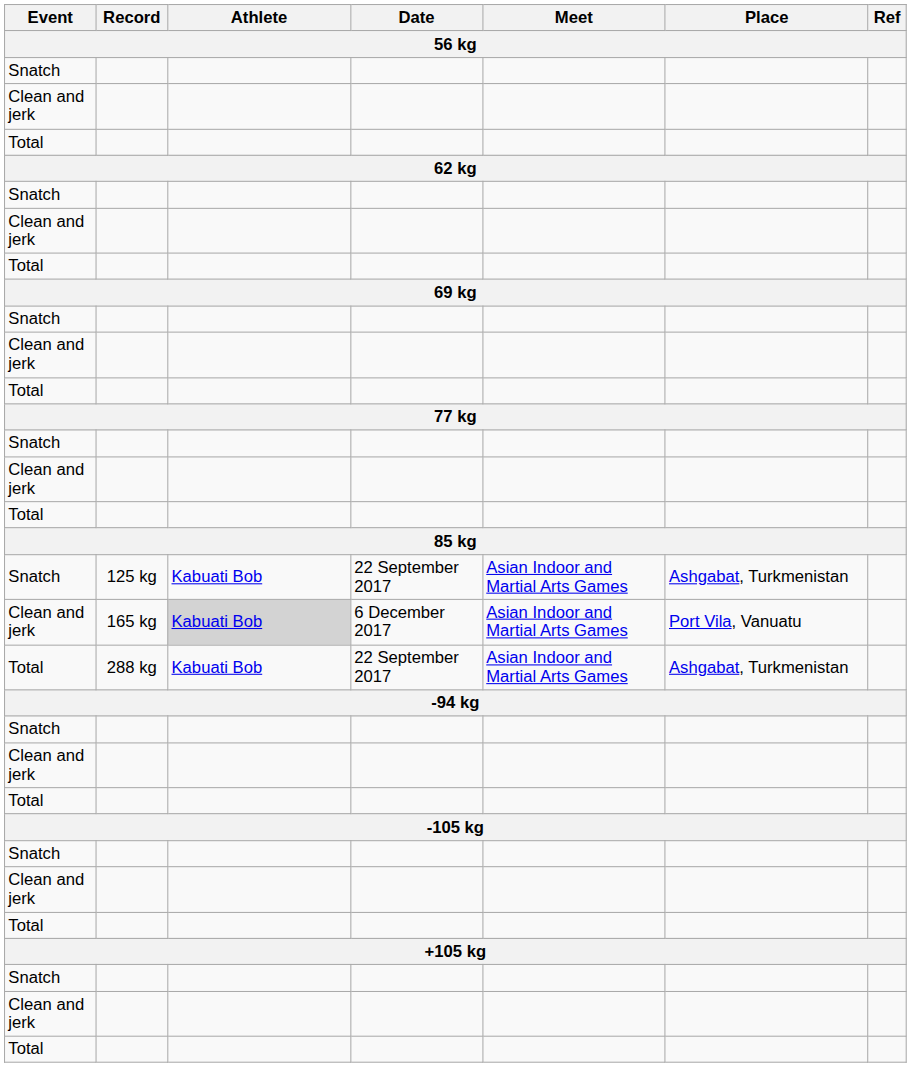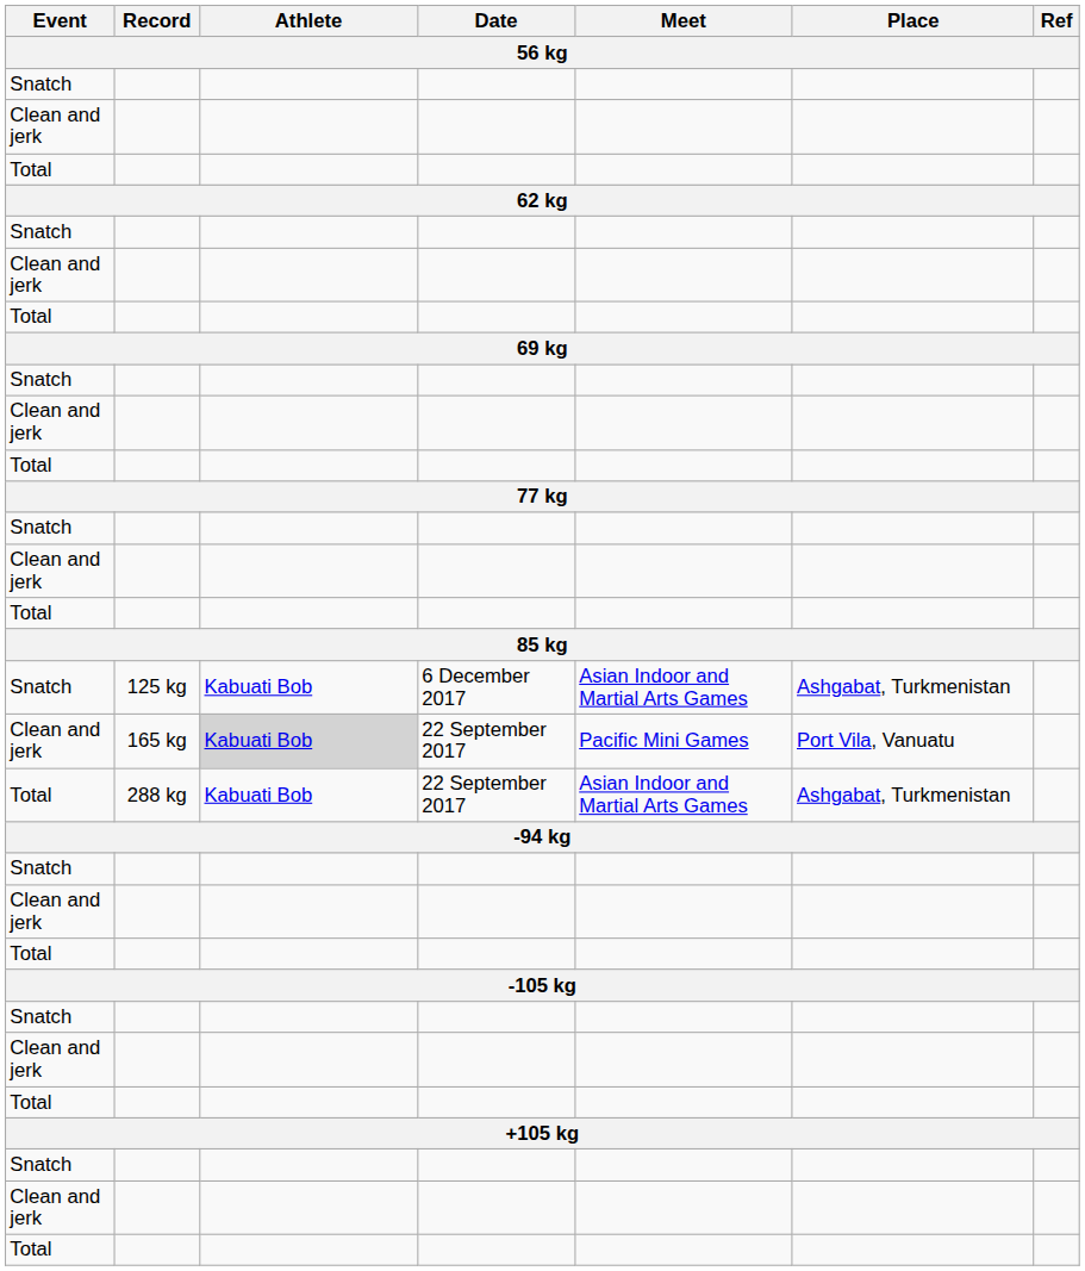125 kg | Date: 22 September 2017 -> 6 December 2017
165 kg | Date: 6 December 2017 -> 22 September 2017
165 kg | Meet: Asian Indoor and Martial Arts Games -> Pacific Mini Games
